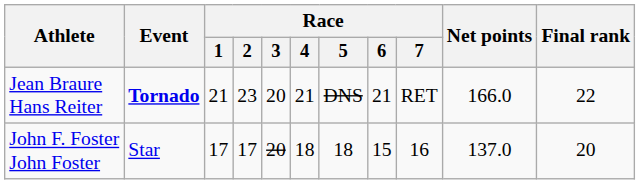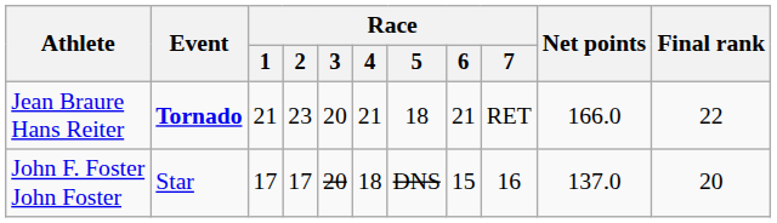Jean Braure Hans Reiter | Race / 5: DNS -> 18
John F. Foster John Foster | Race / 5: 18 -> DNS
